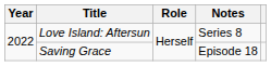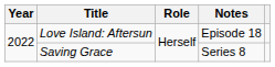Love Island: Aftersun | Notes: Series 8 -> Episode 18
Saving Grace | Notes: Episode 18 -> Series 8
